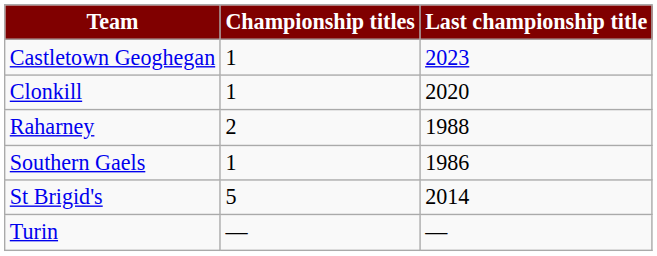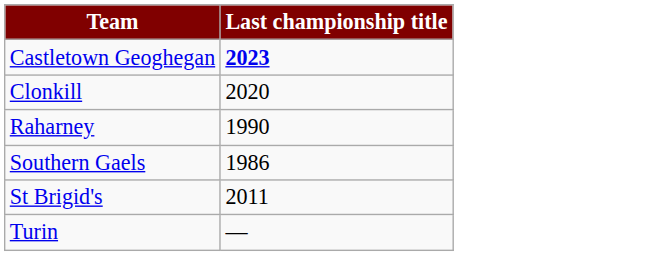- column: Championship titles | 1 | 1 | 2 | 1 | 5 | —
Castletown Geoghegan | Last championship title: normal -> bold
Raharney | Last championship title: 1988 -> 1990
St Brigid's | Last championship title: 2014 -> 2011
